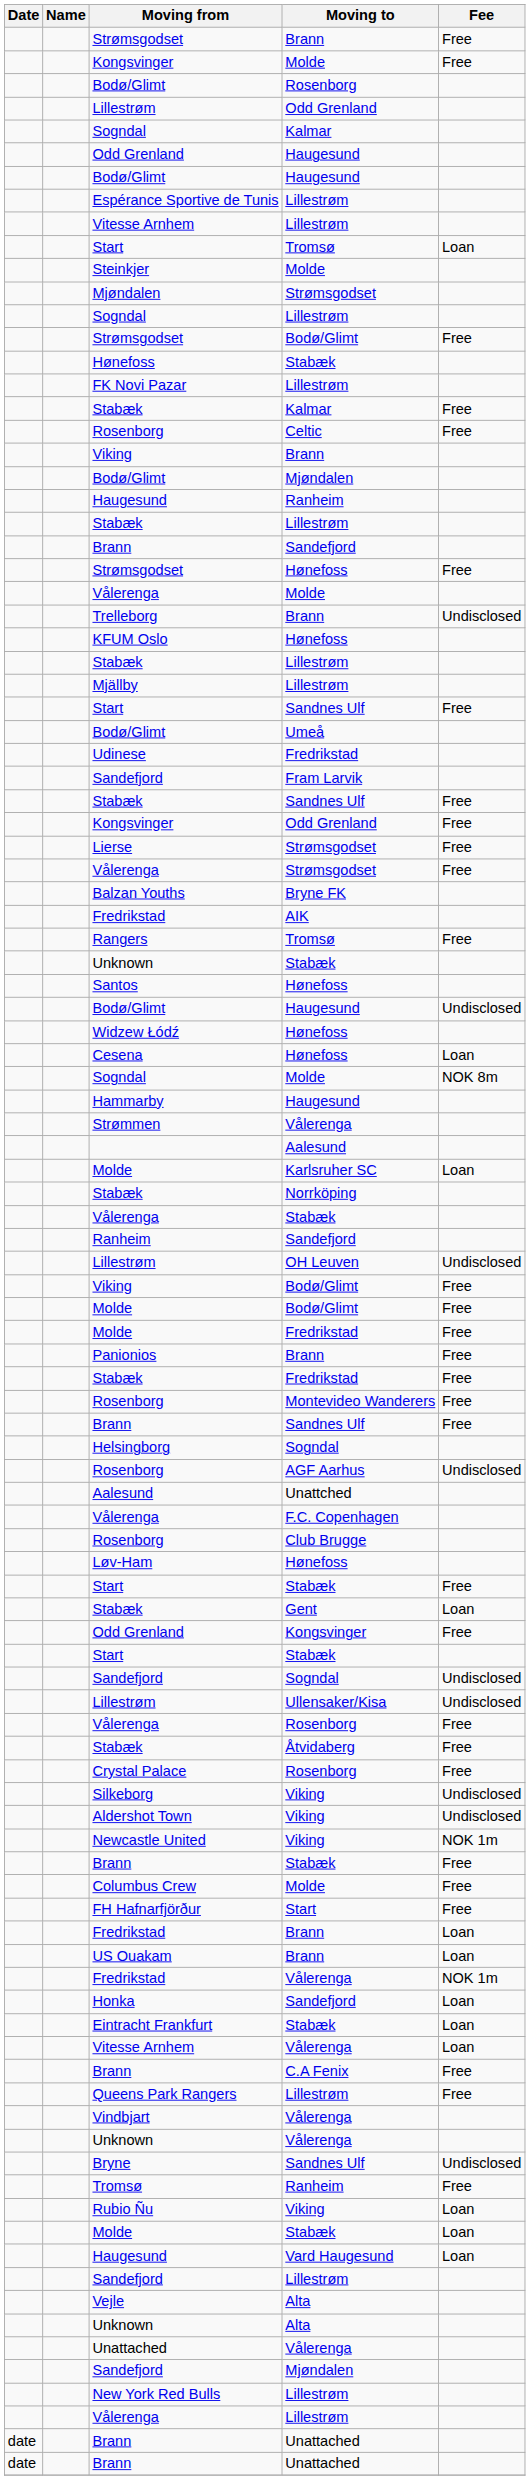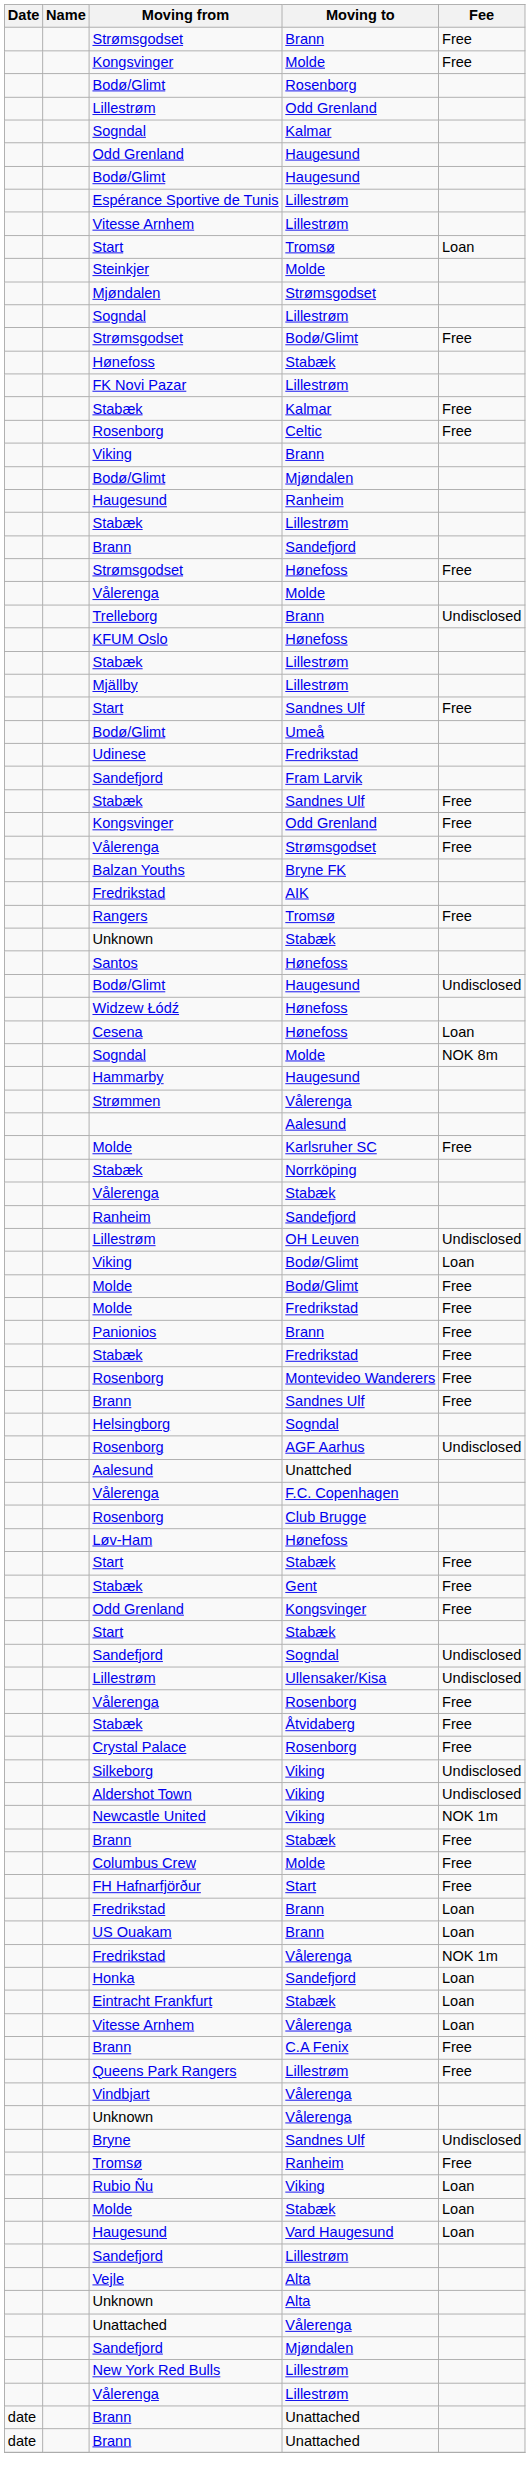- row: Lierse | Strømsgodset | Free
Molde / Karlsruher SC | Fee: Loan -> Free
Viking / Bodø/Glimt | Fee: Free -> Loan
Stabæk / Gent | Fee: Loan -> Free
